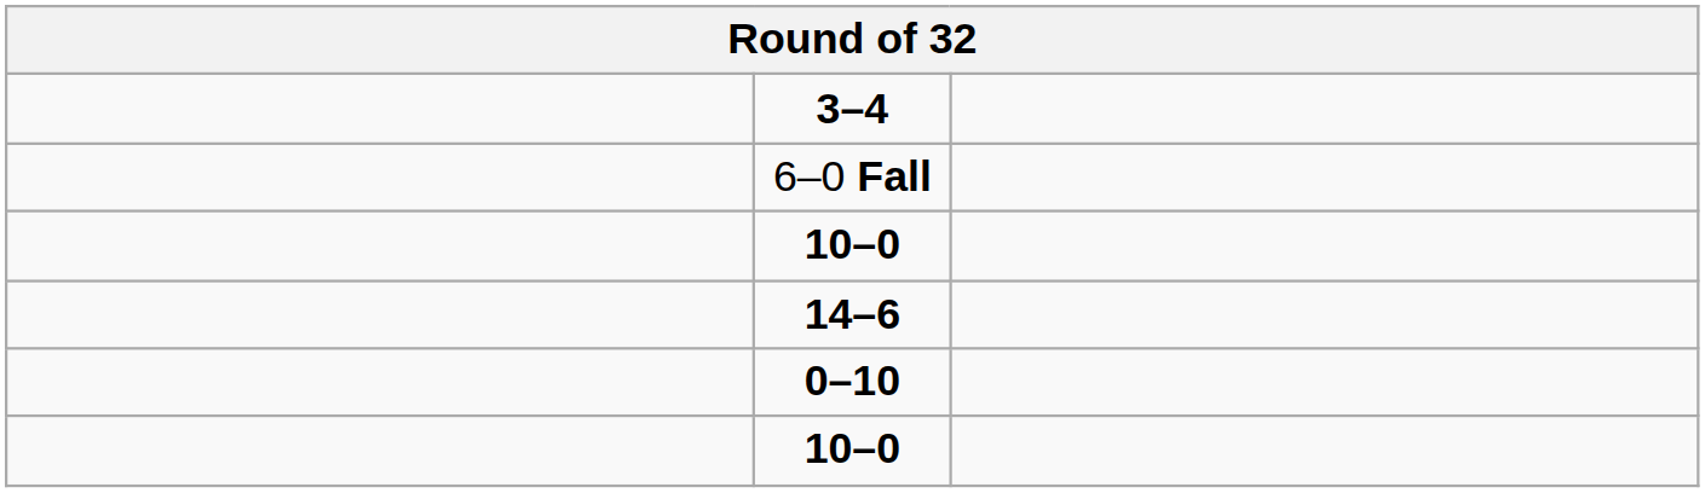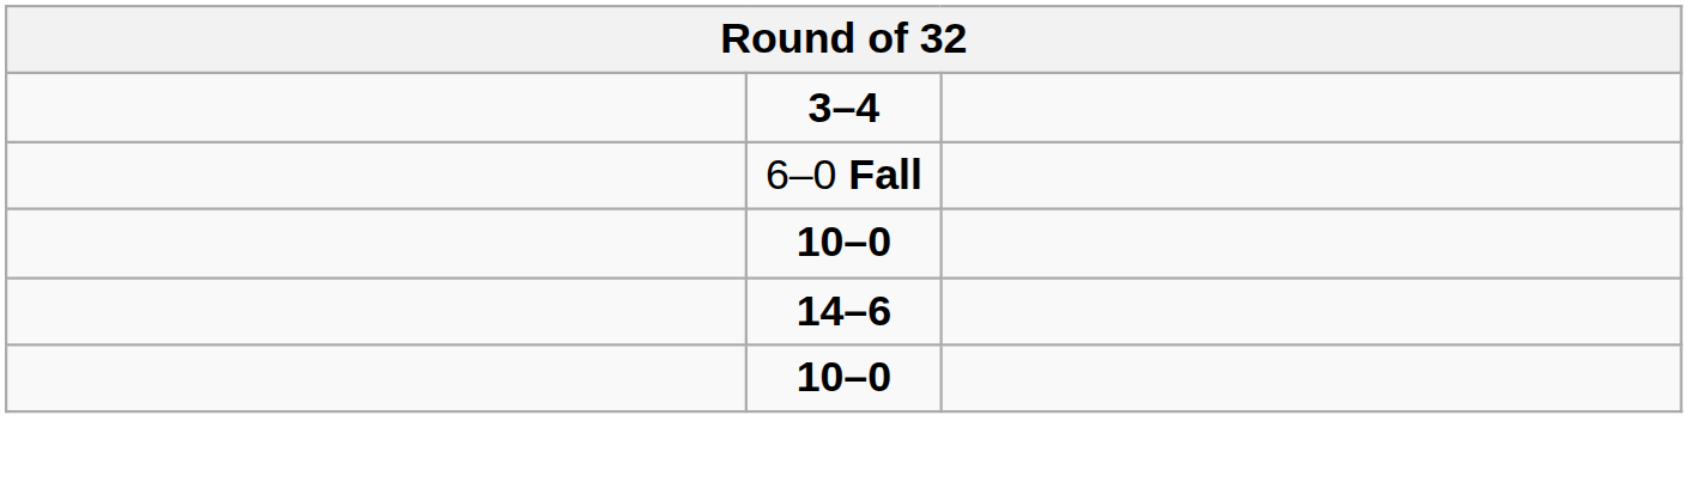- row: 0–10
